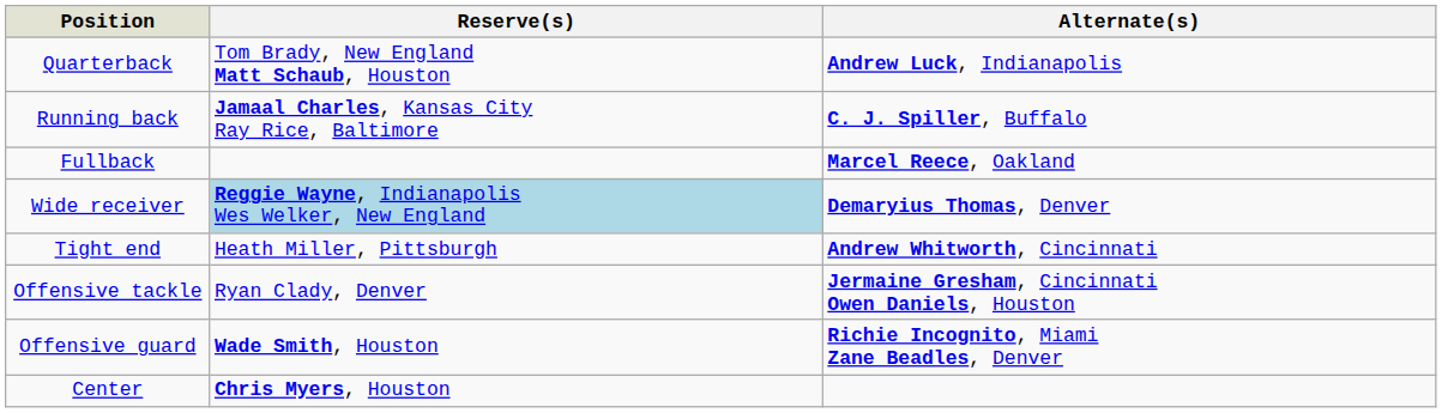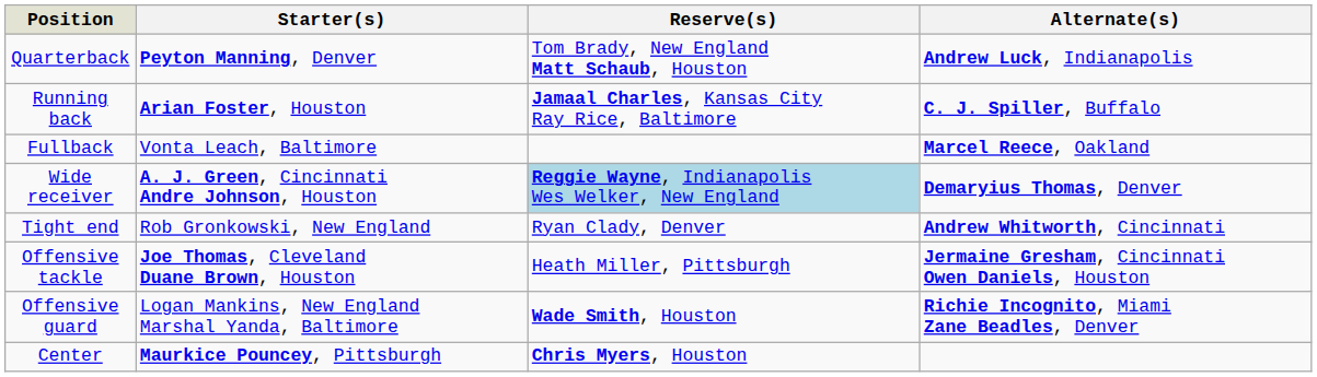+ column: Starter(s) | Peyton Manning, Denver | Arian Foster, Houston | Vonta Leach, Baltimore | A. J. Green, Cincinnati Andre Johnson, Houston | Rob Gronkowski, New England | Joe Thomas, Cleveland Duane Brown, Houston | Logan Mankins, New England Marshal Yanda, Baltimore | Maurkice Pouncey, Pittsburgh
Tight end | Reserve(s): Heath Miller, Pittsburgh -> Ryan Clady, Denver
Offensive tackle | Reserve(s): Ryan Clady, Denver -> Heath Miller, Pittsburgh
